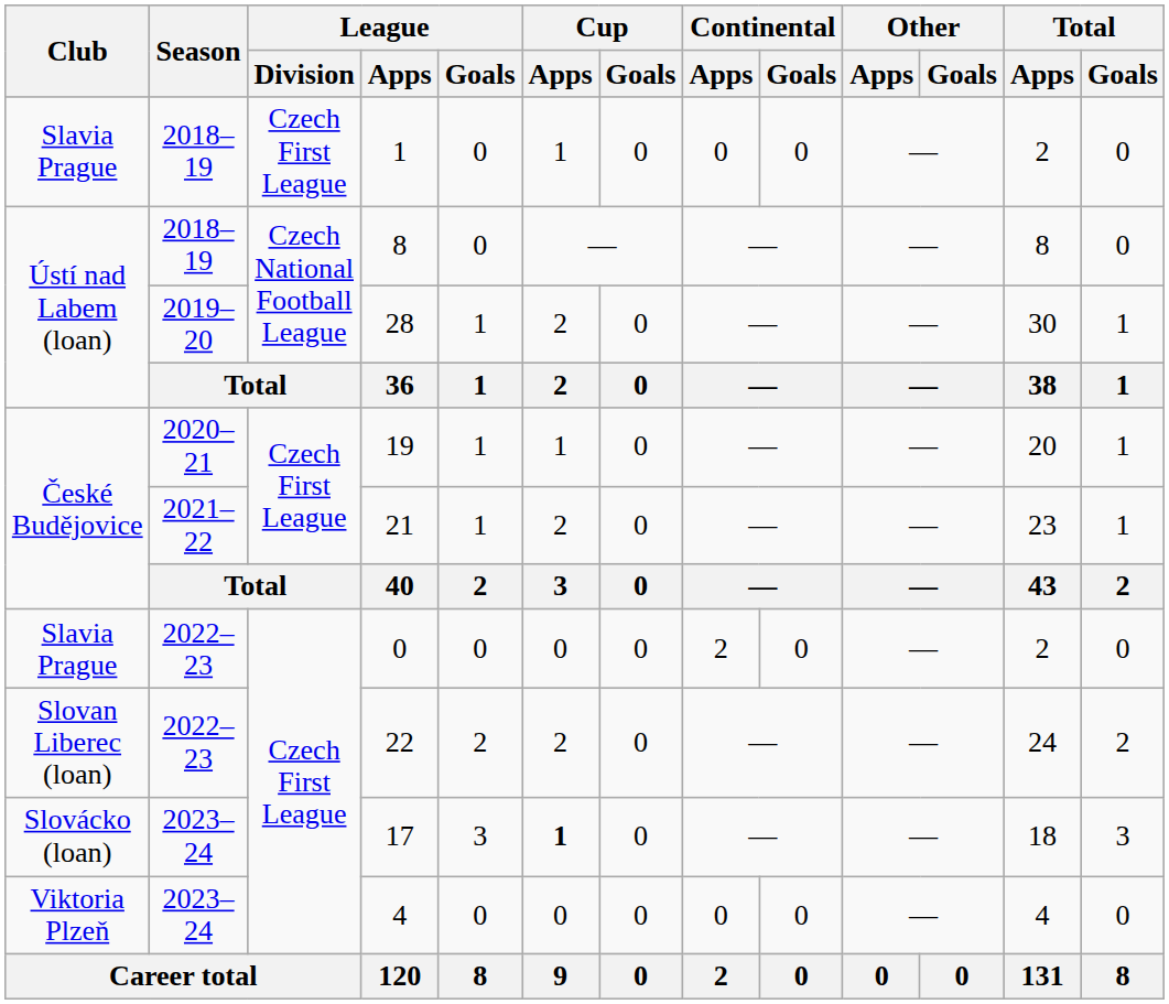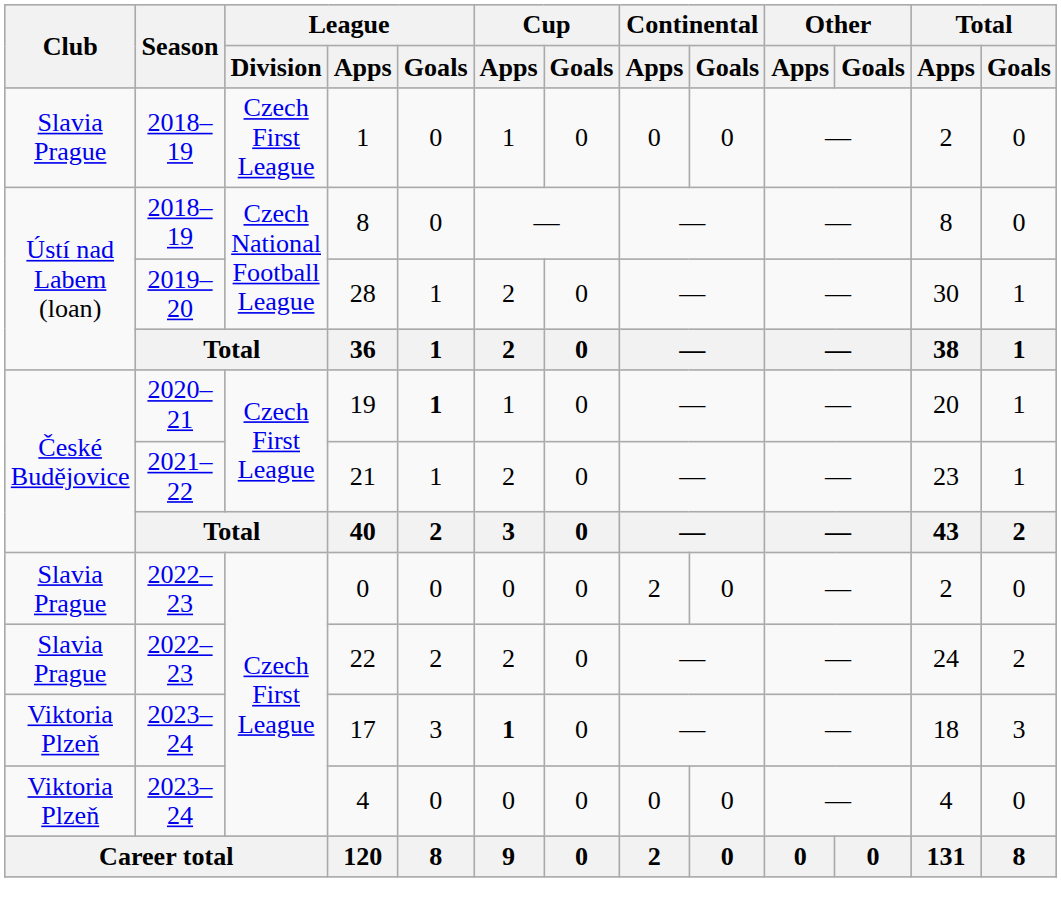19 | League / Goals: normal -> bold
22 | Club: Slovan Liberec (loan) -> Slavia Prague
17 | Club: Slovácko (loan) -> Viktoria Plzeň
